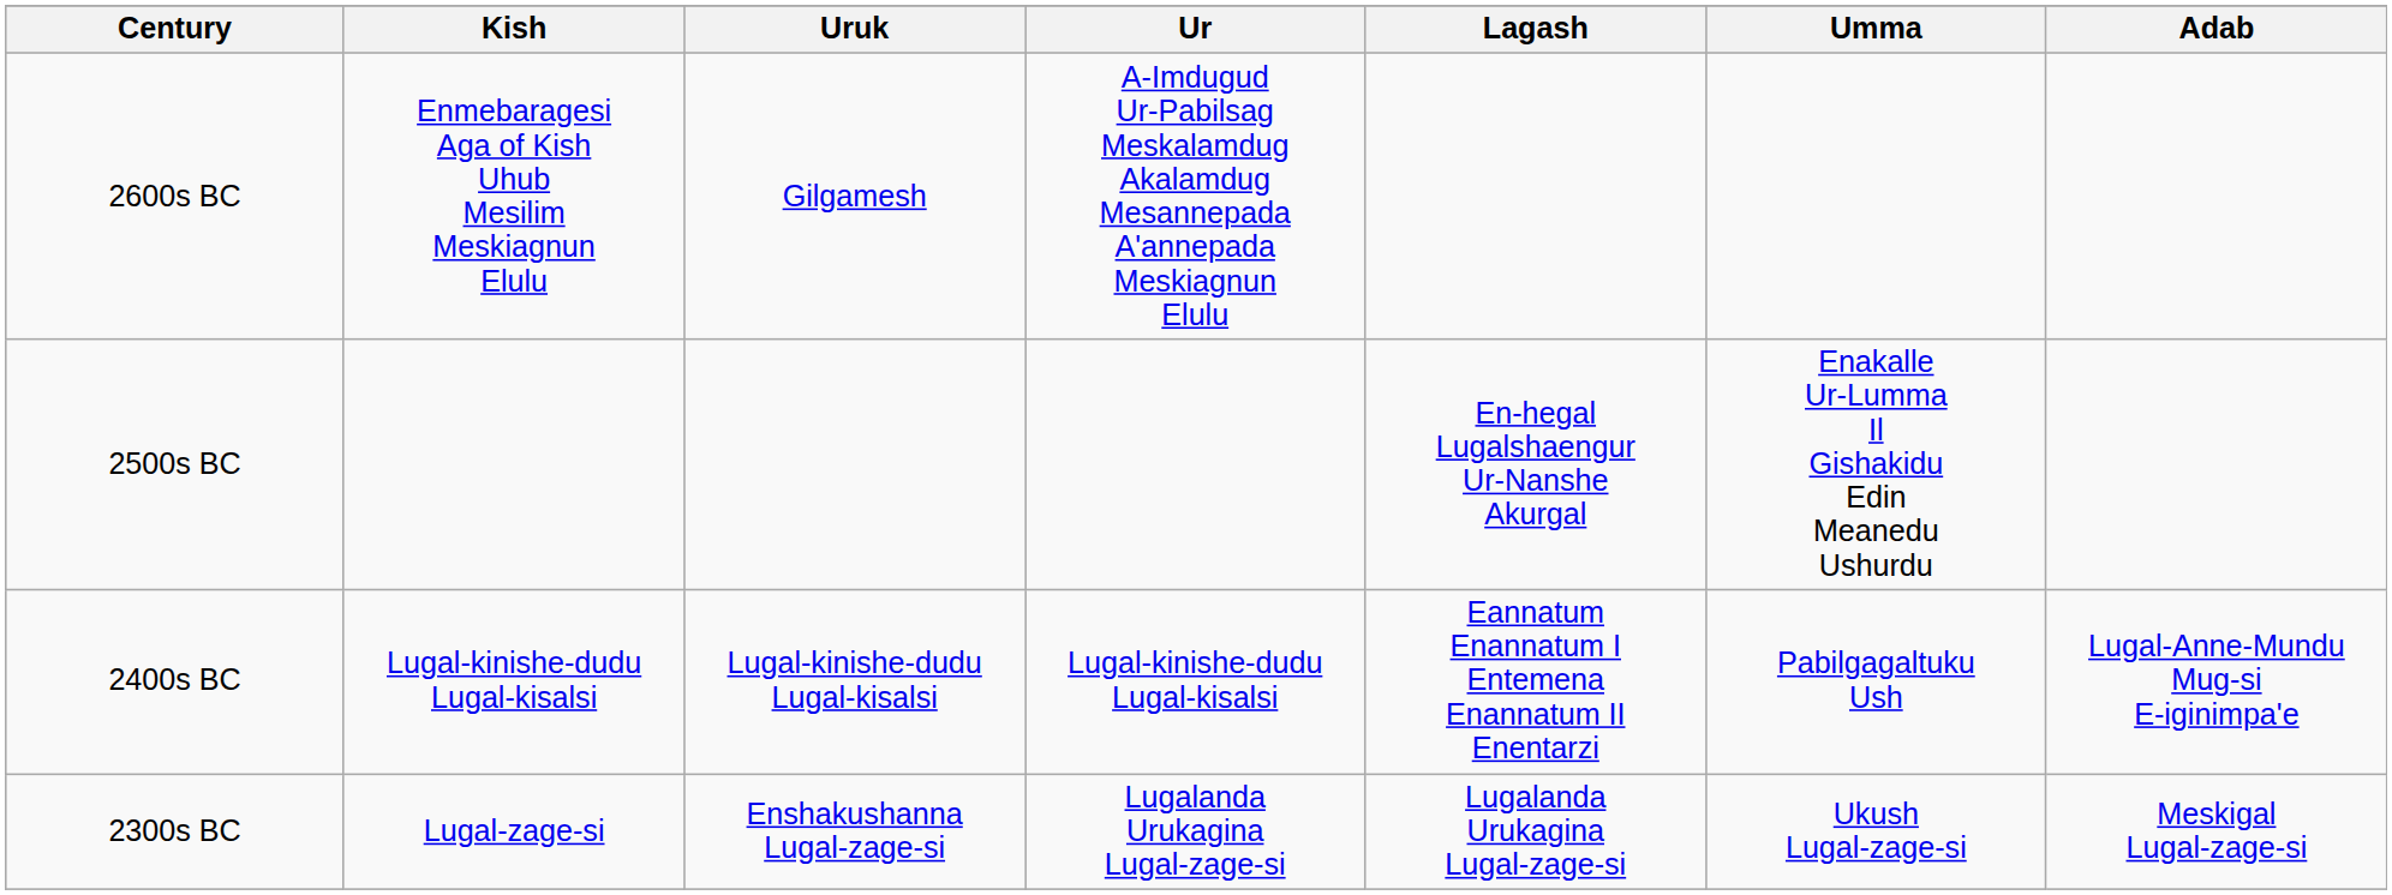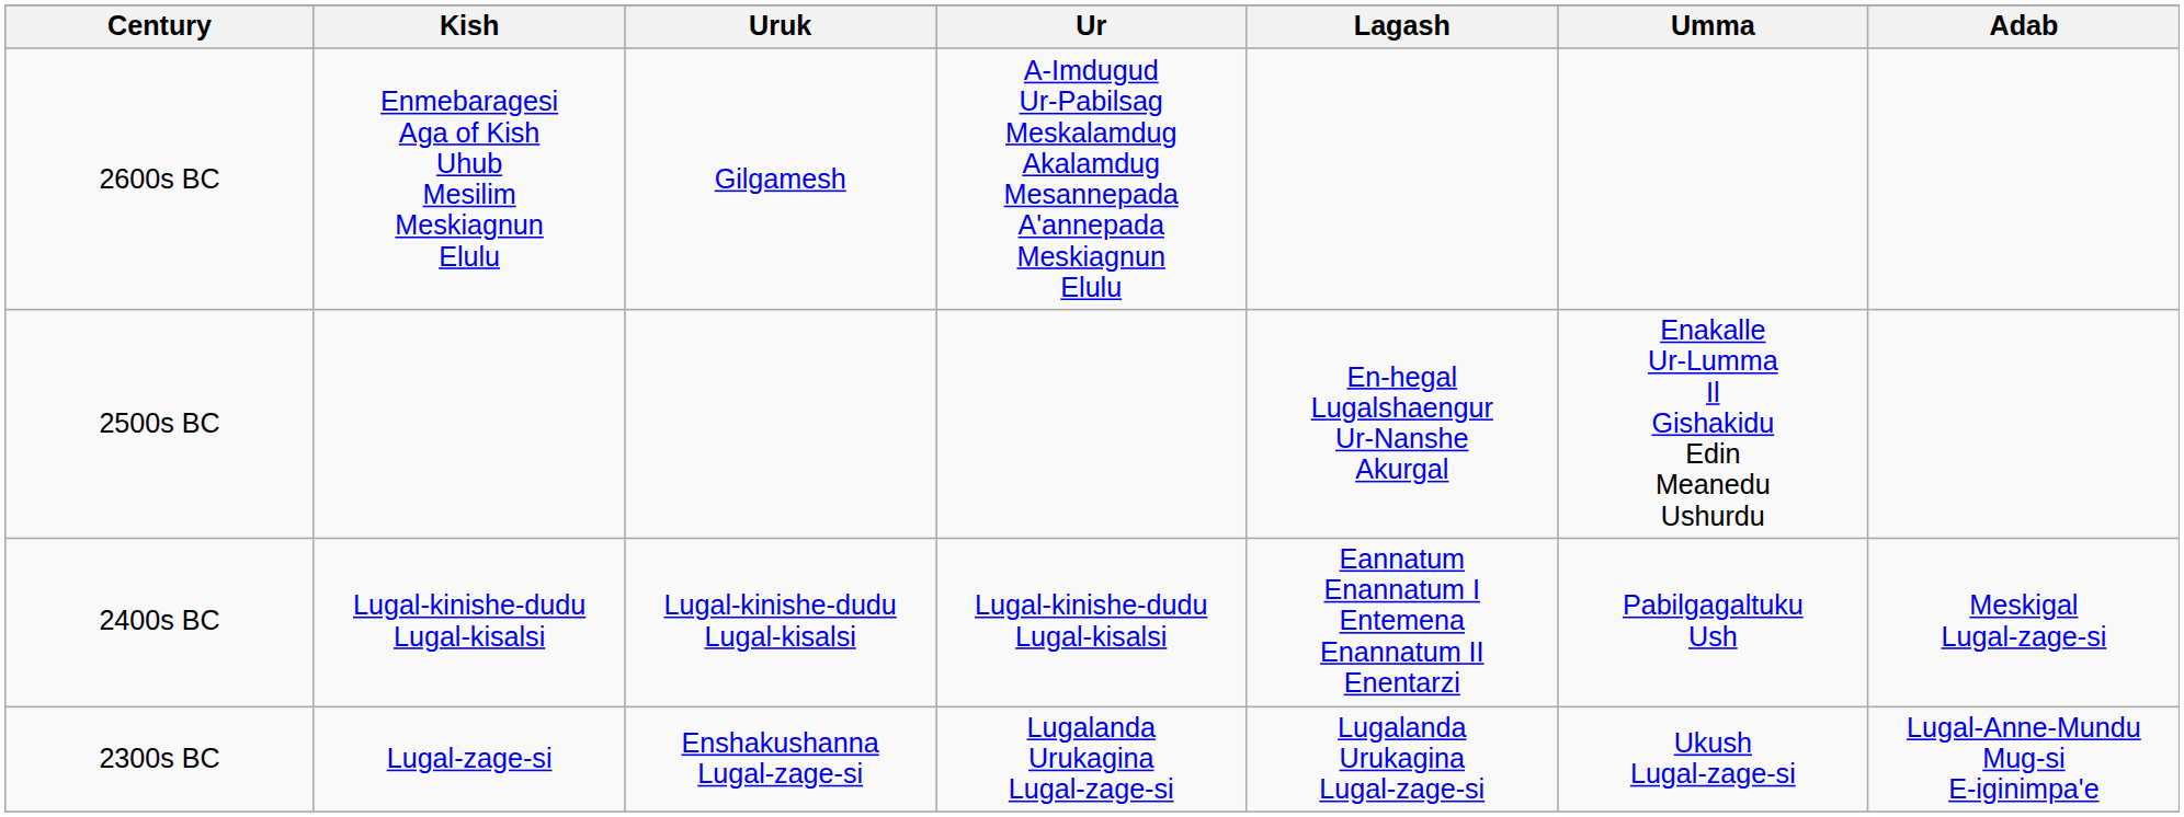2400s BC | Adab: Lugal-Anne-Mundu Mug-si E-iginimpa'e -> Meskigal Lugal-zage-si
2300s BC | Adab: Meskigal Lugal-zage-si -> Lugal-Anne-Mundu Mug-si E-iginimpa'e
